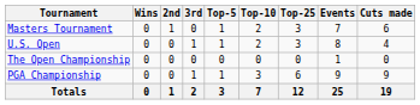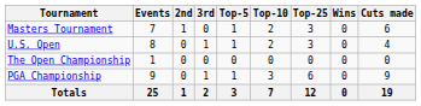columns swapped: Wins <-> Events
